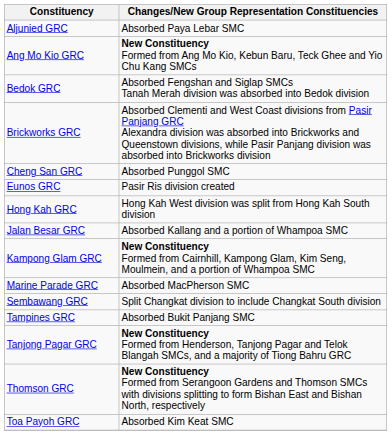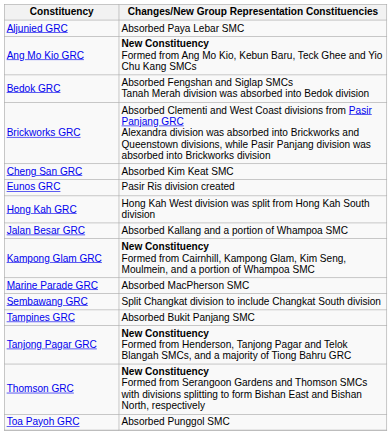Cheng San GRC | Changes/New Group Representation Constituencies: Absorbed Punggol SMC -> Absorbed Kim Keat SMC
Toa Payoh GRC | Changes/New Group Representation Constituencies: Absorbed Kim Keat SMC -> Absorbed Punggol SMC
